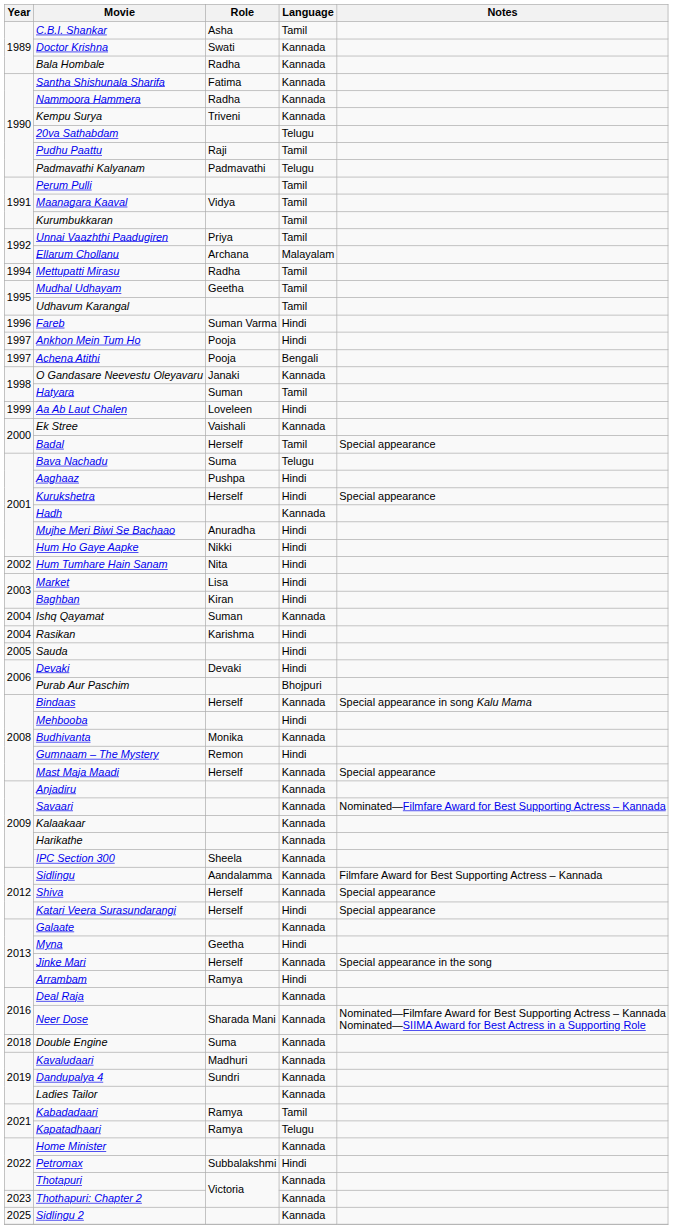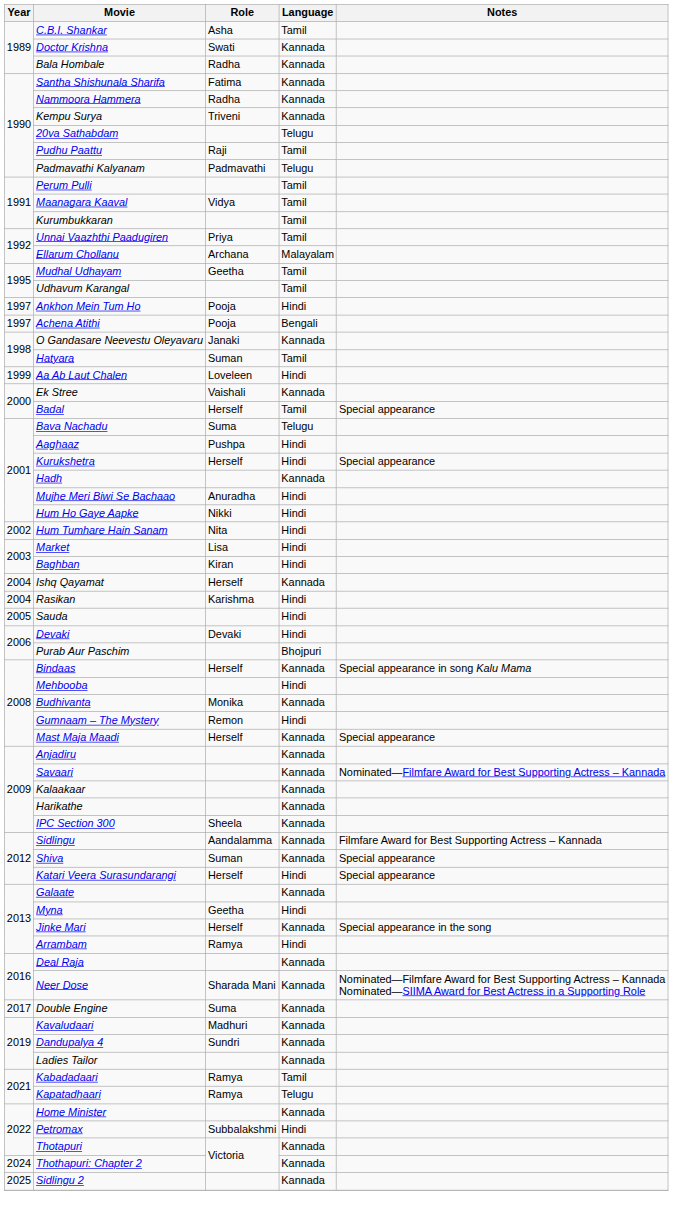- row: 1994 | Mettupatti Mirasu | Radha | Tamil
- row: 1996 | Fareb | Suman Varma | Hindi
Ishq Qayamat | Role: Suman -> Herself
Shiva | Role: Herself -> Suman
Double Engine | Year: 2018 -> 2017
Thothapuri: Chapter 2 | Year: 2023 -> 2024
